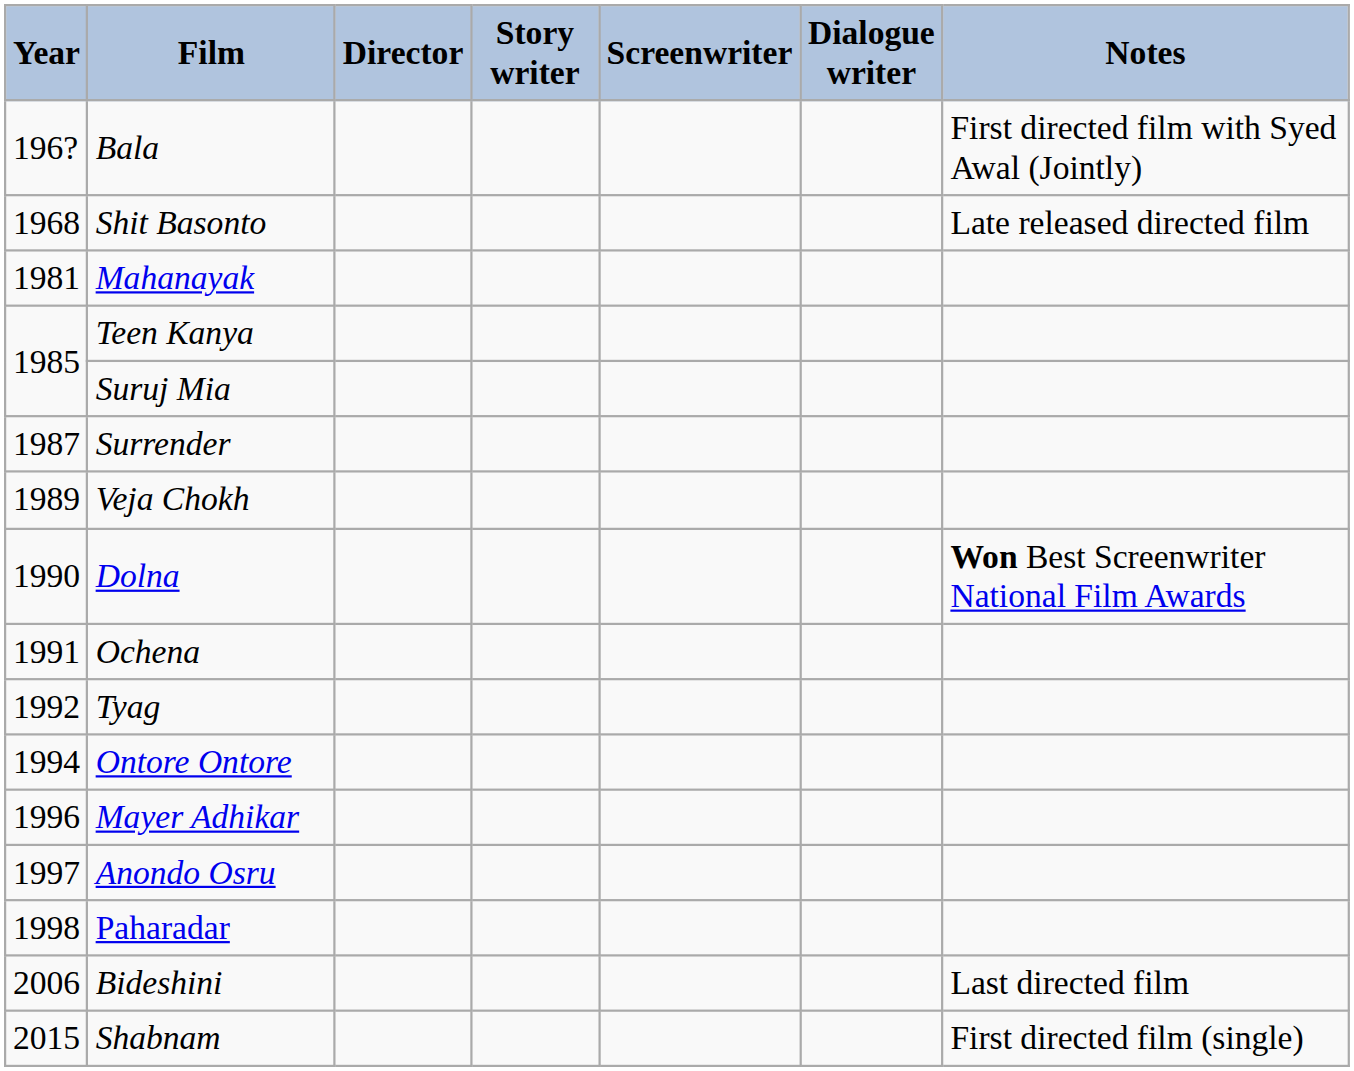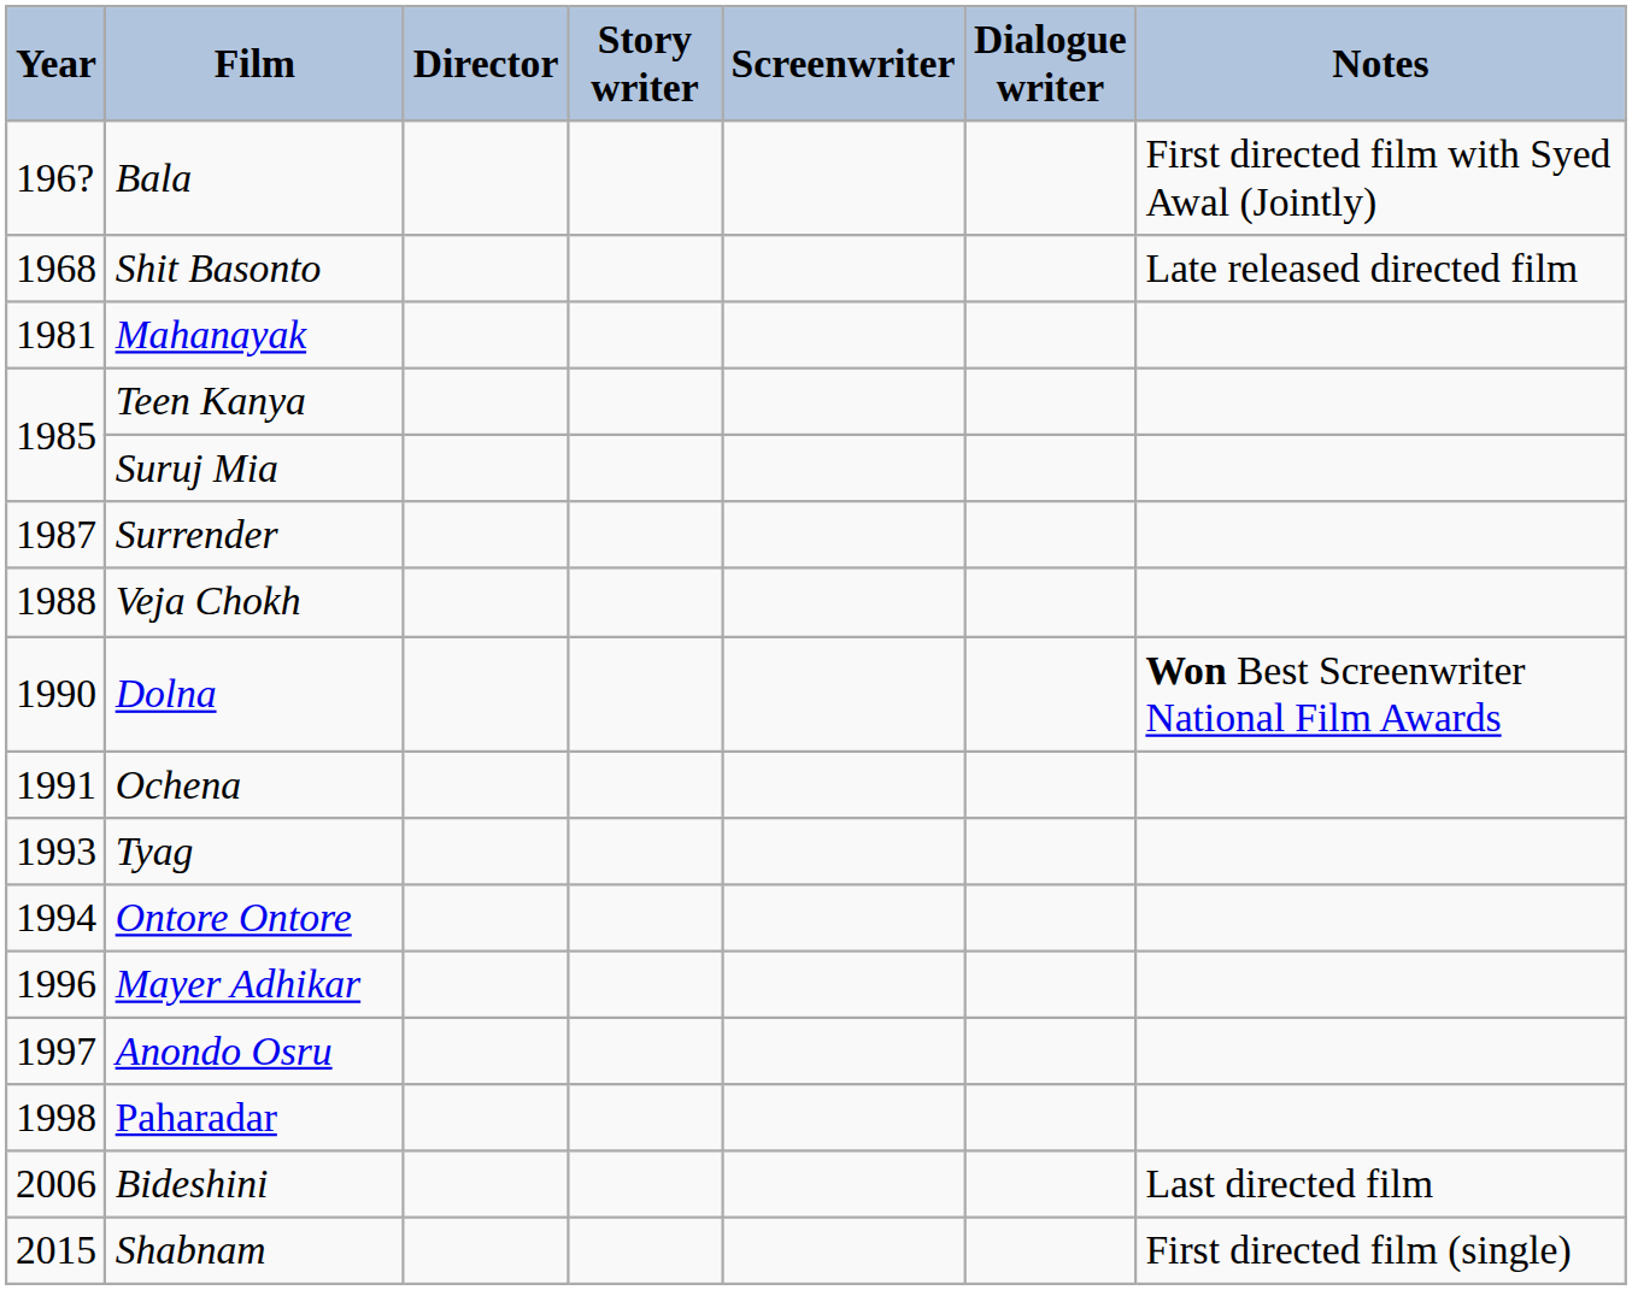Veja Chokh | Year: 1989 -> 1988
Tyag | Year: 1992 -> 1993
